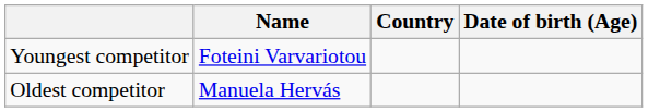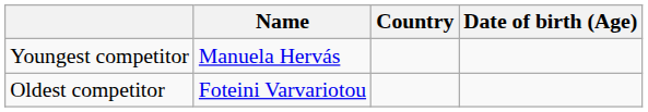Youngest competitor | Name: Foteini Varvariotou -> Manuela Hervás
Oldest competitor | Name: Manuela Hervás -> Foteini Varvariotou
